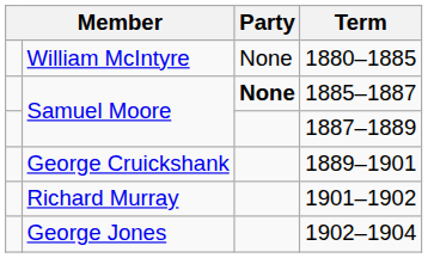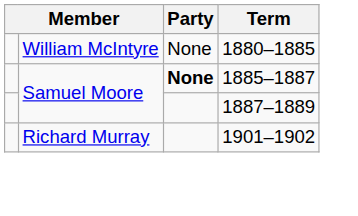- row: George Cruickshank | 1889–1901
- row: George Jones | 1902–1904
